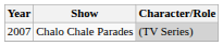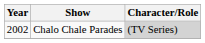Chalo Chale Parades | Year: 2007 -> 2002
